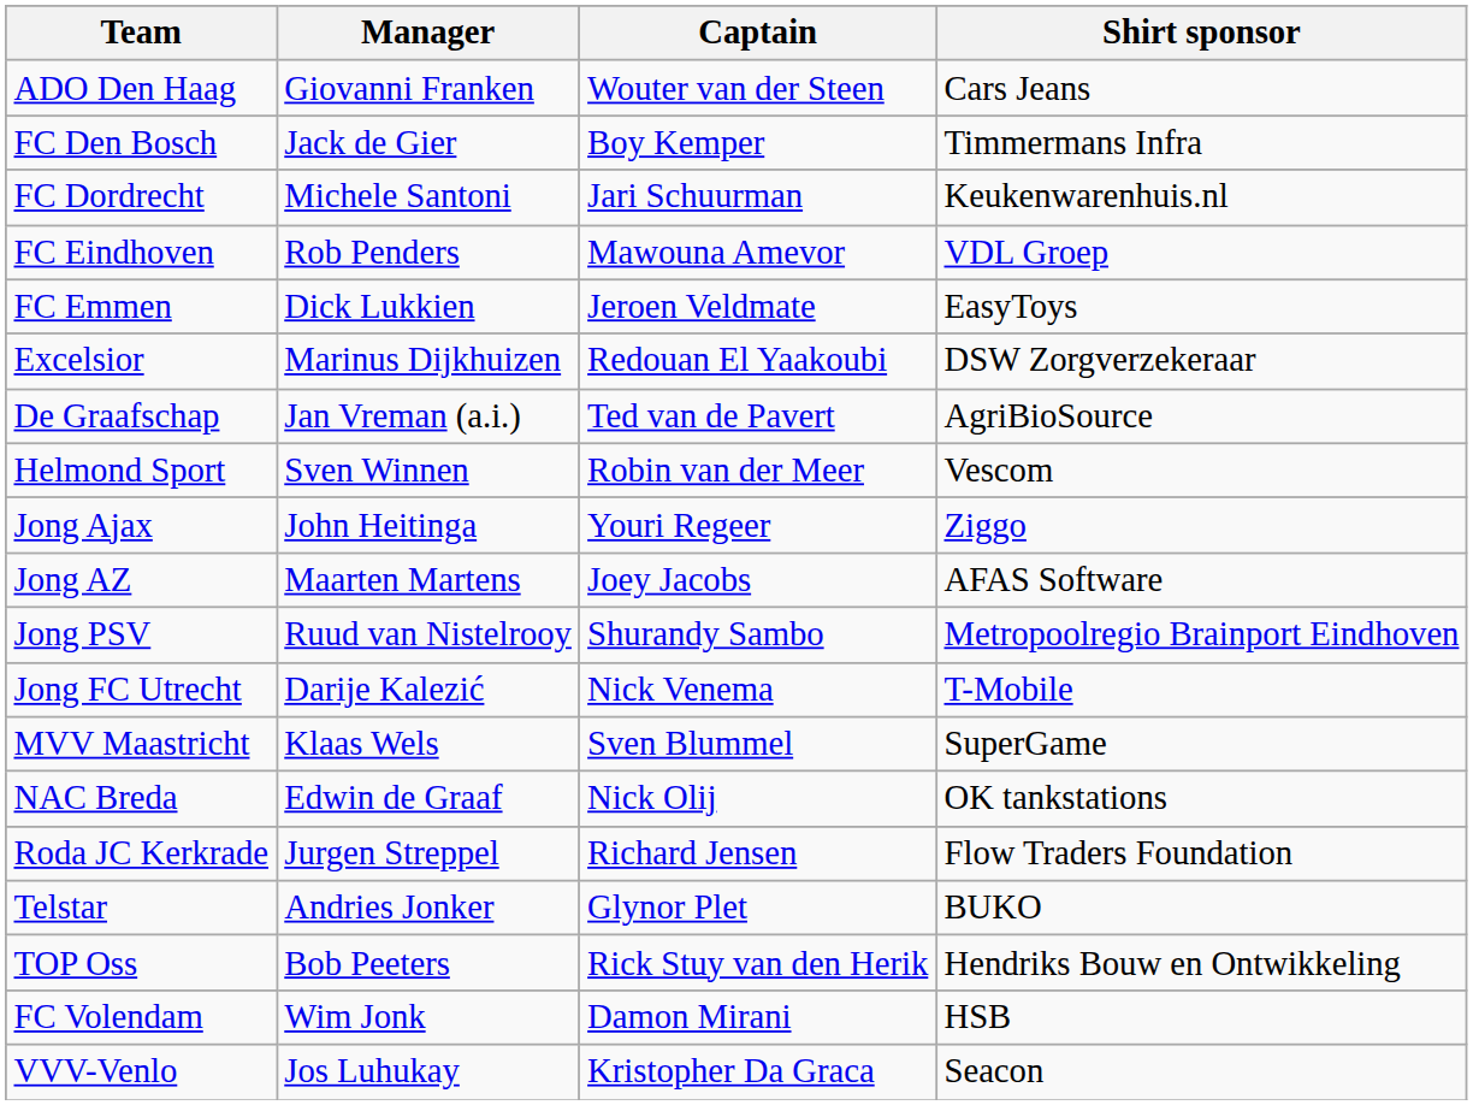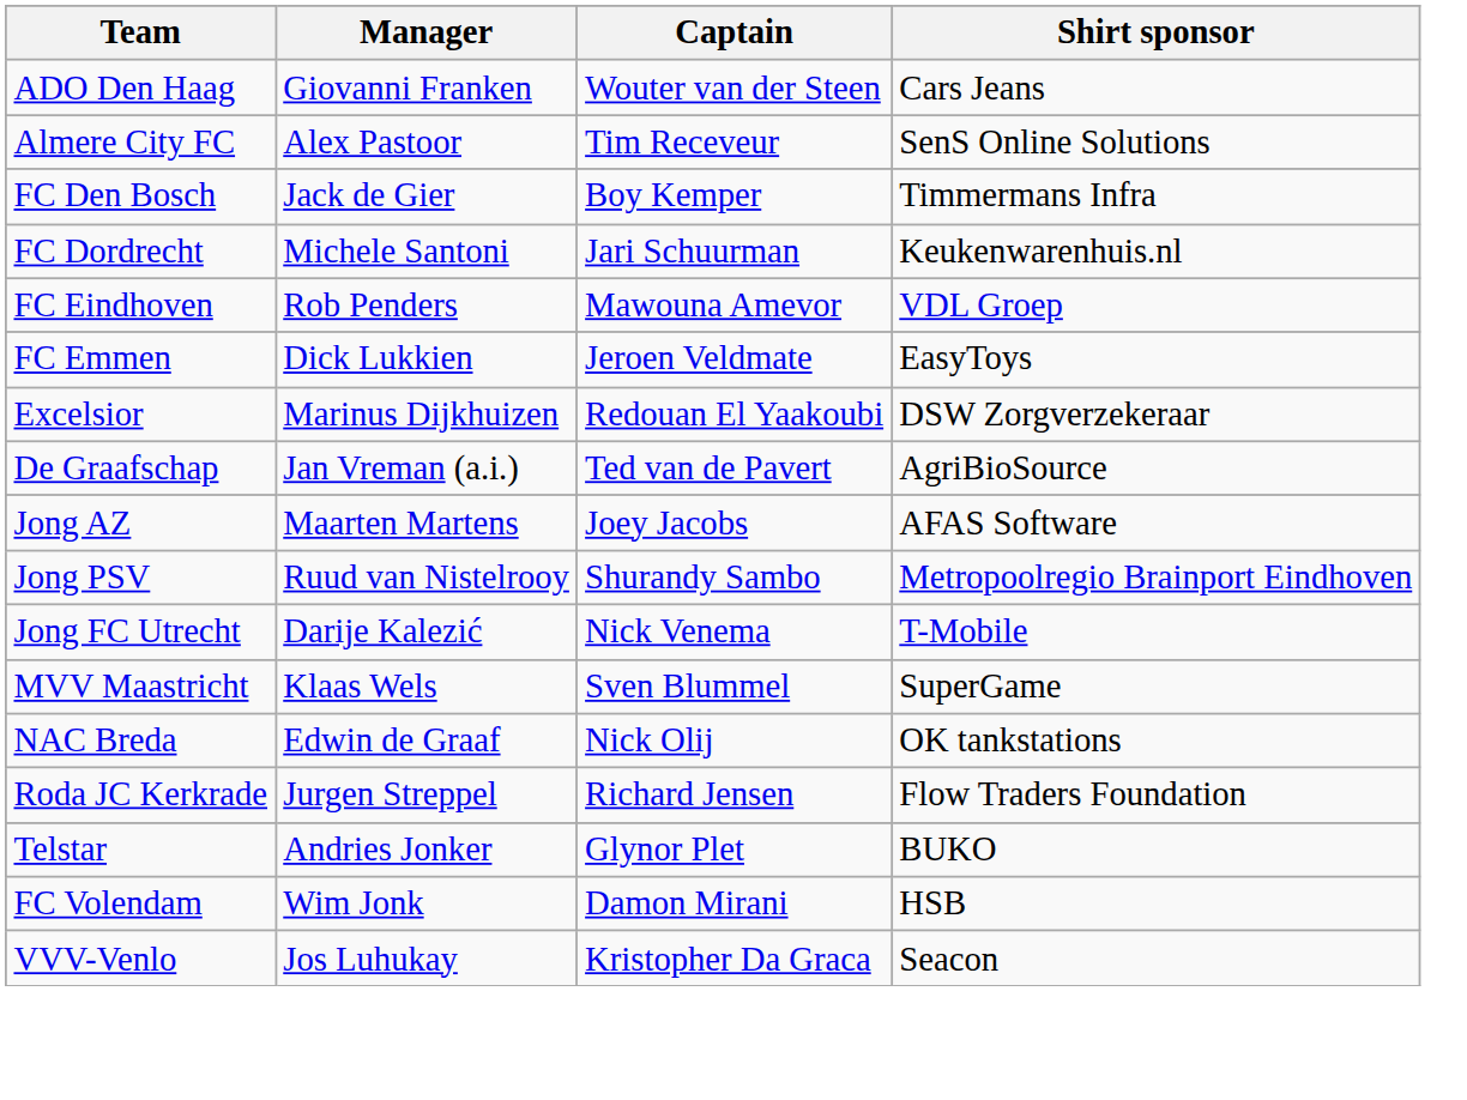+ row: Almere City FC | Alex Pastoor | Tim Receveur | SenS Online Solutions
- row: Helmond Sport | Sven Winnen | Robin van der Meer | Vescom
- row: Jong Ajax | John Heitinga | Youri Regeer | Ziggo
- row: TOP Oss | Bob Peeters | Rick Stuy van den Herik | Hendriks Bouw en Ontwikkeling
